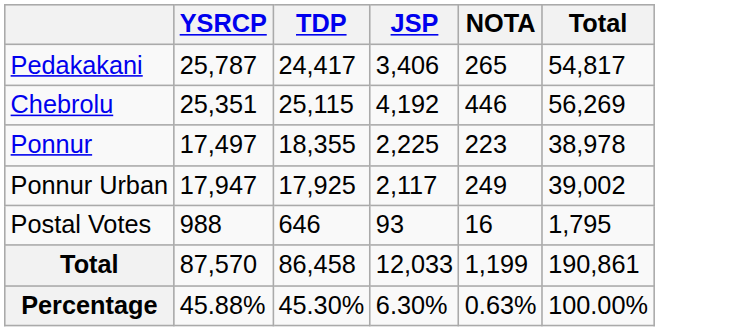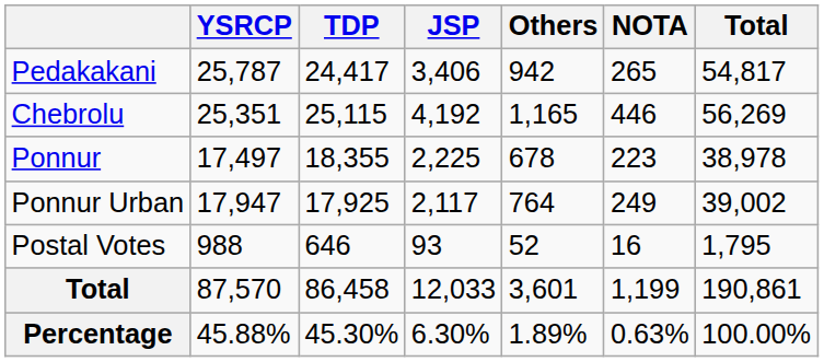+ column: Others | 942 | 1,165 | 678 | 764 | 52 | 3,601 | 1.89%
